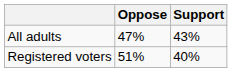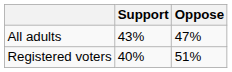columns swapped: Support <-> Oppose
